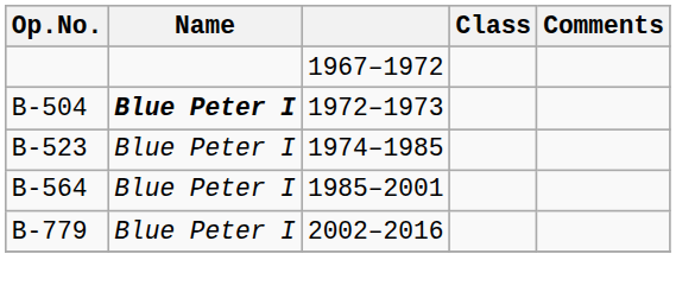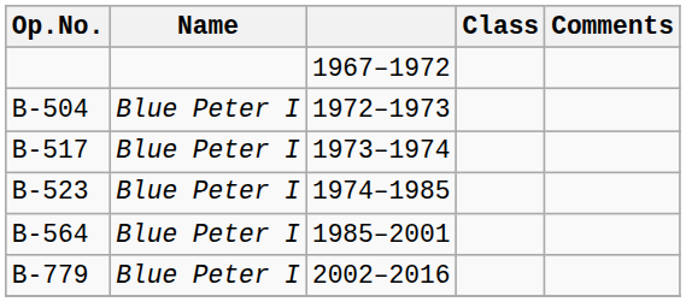B-504 | Name: bold -> normal
+ row: B-517 | Blue Peter I | 1973–1974
